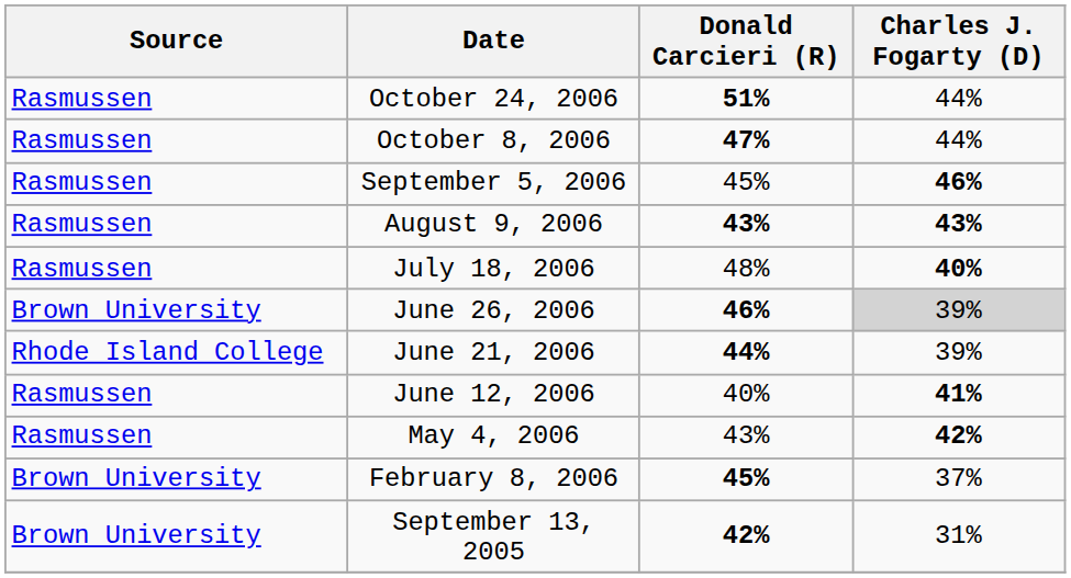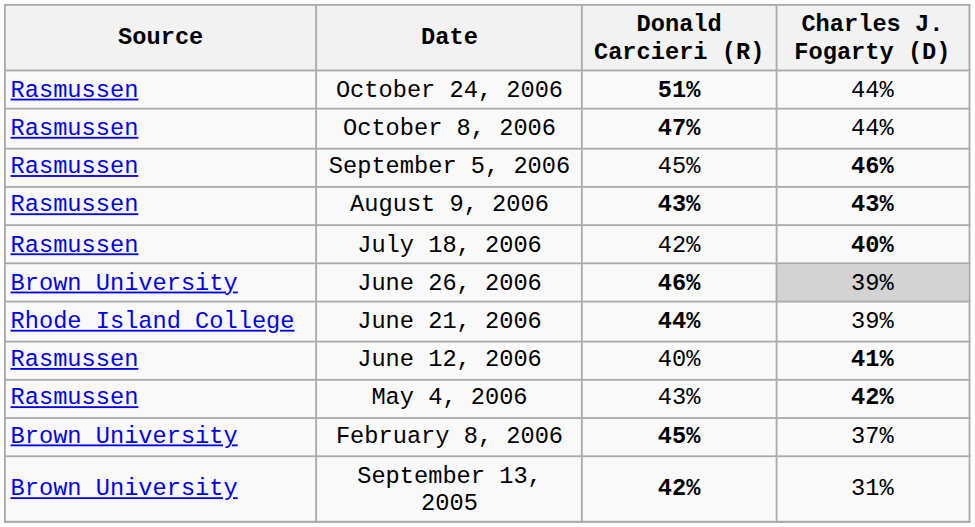July 18, 2006 | Donald Carcieri (R): 48% -> 42%
